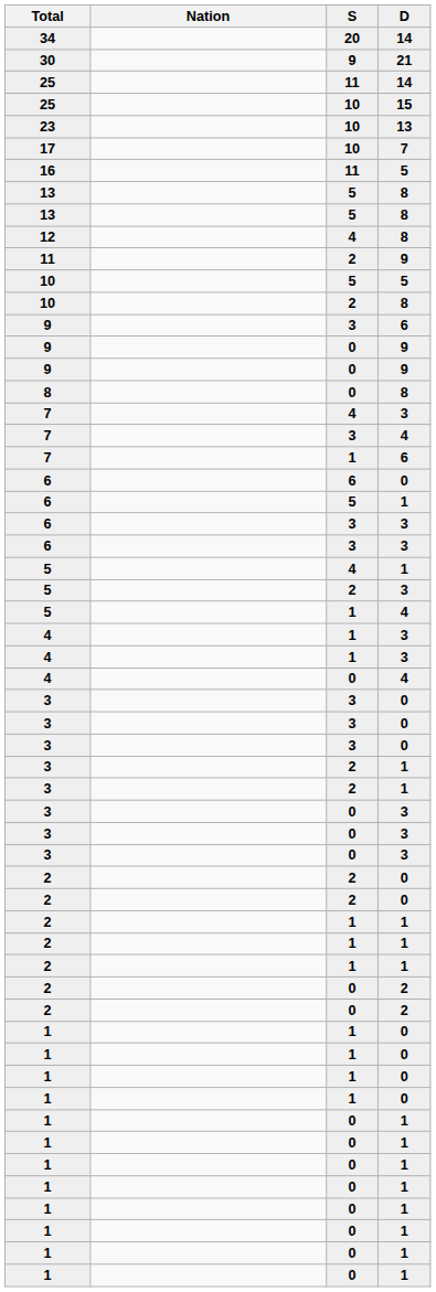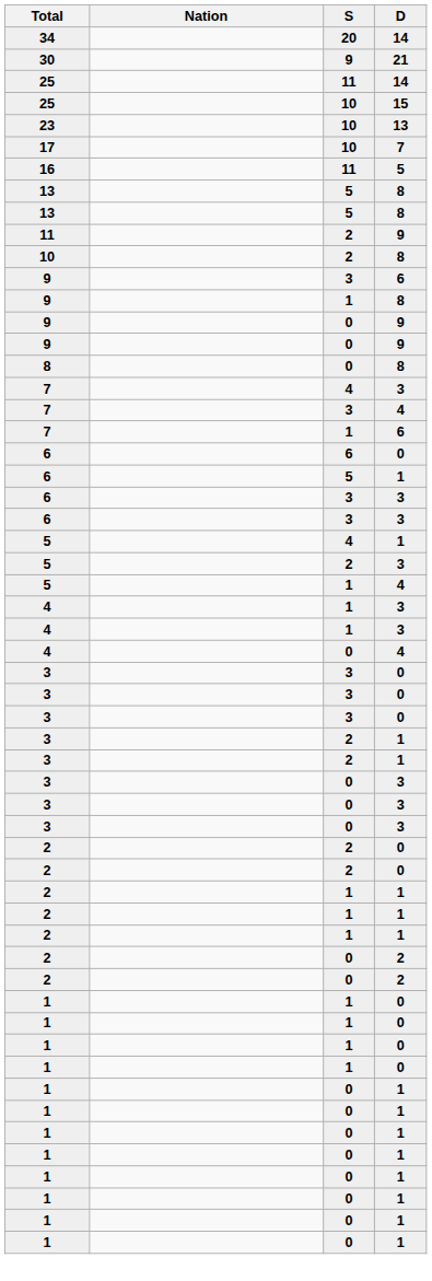- row: 12 | 4 | 8
- row: 10 | 5 | 5
+ row: 9 | 1 | 8
